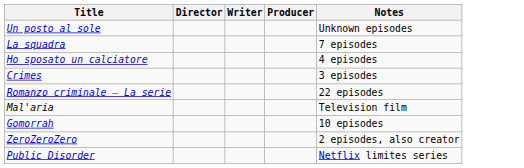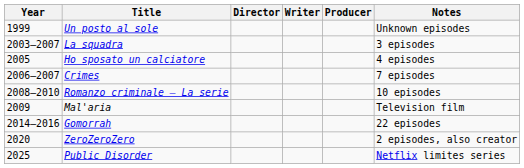+ column: Year | 1999 | 2003–2007 | 2005 | 2006–2007 | 2008–2010 | 2009 | 2014–2016 | 2020 | 2025
La squadra | Notes: 7 episodes -> 3 episodes
Crimes | Notes: 3 episodes -> 7 episodes
Romanzo criminale – La serie | Notes: 22 episodes -> 10 episodes
Gomorrah | Notes: 10 episodes -> 22 episodes
